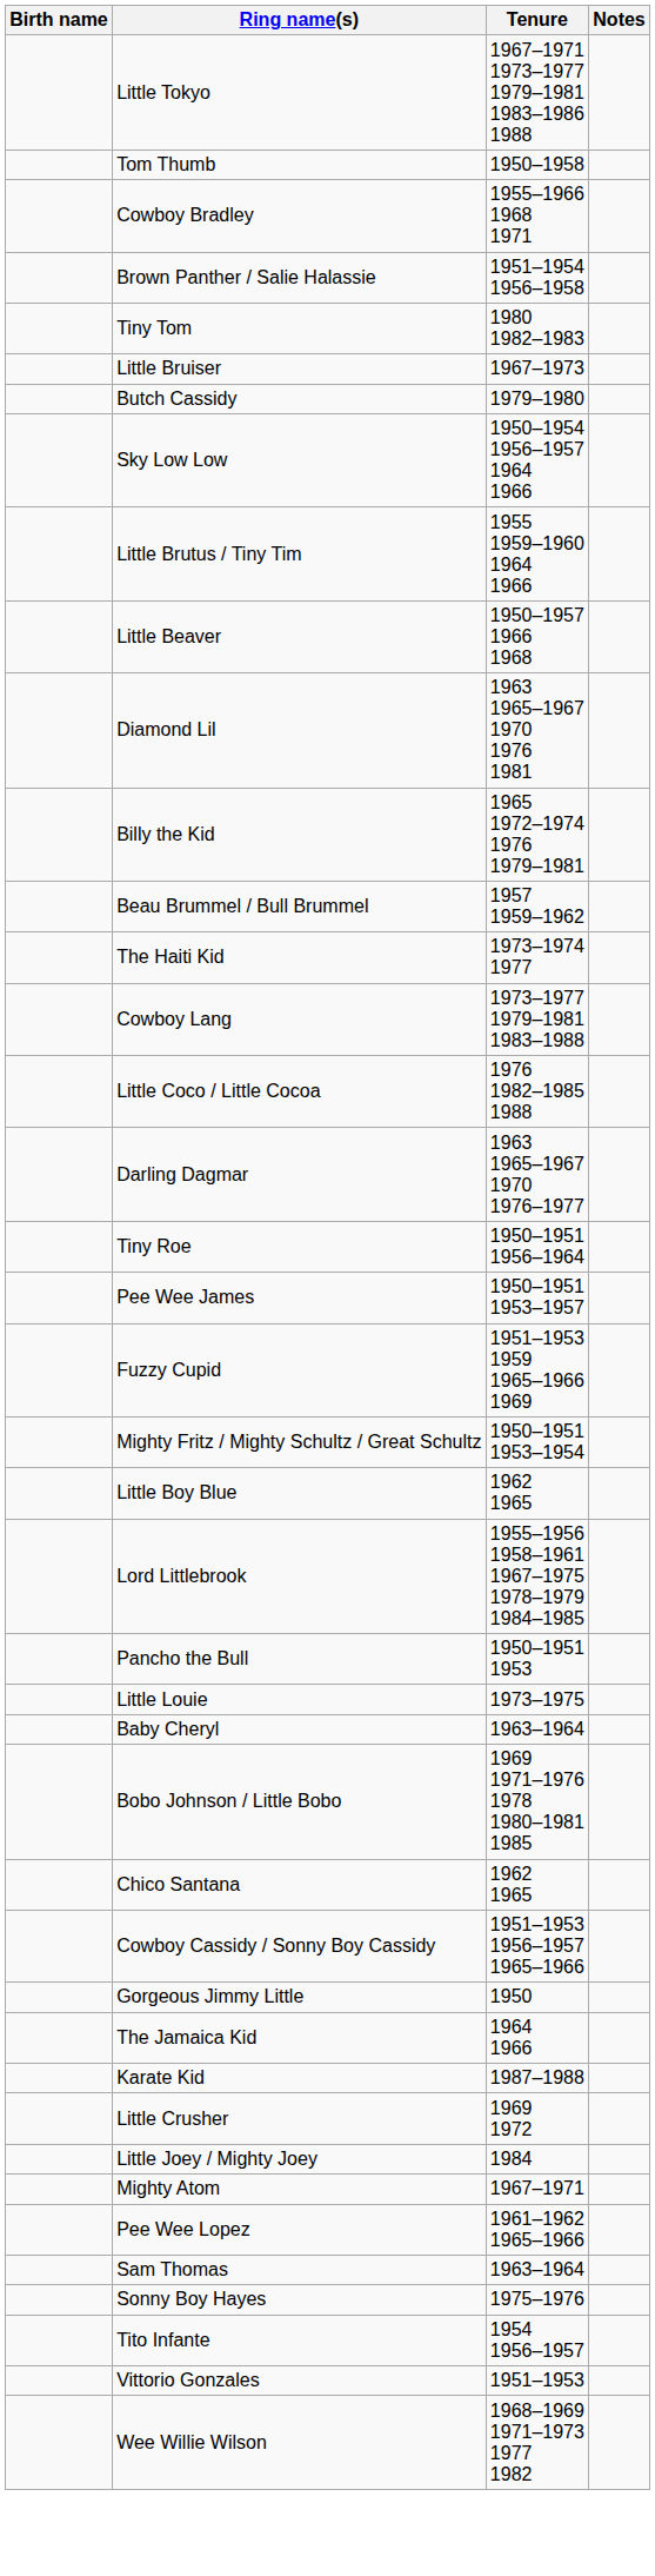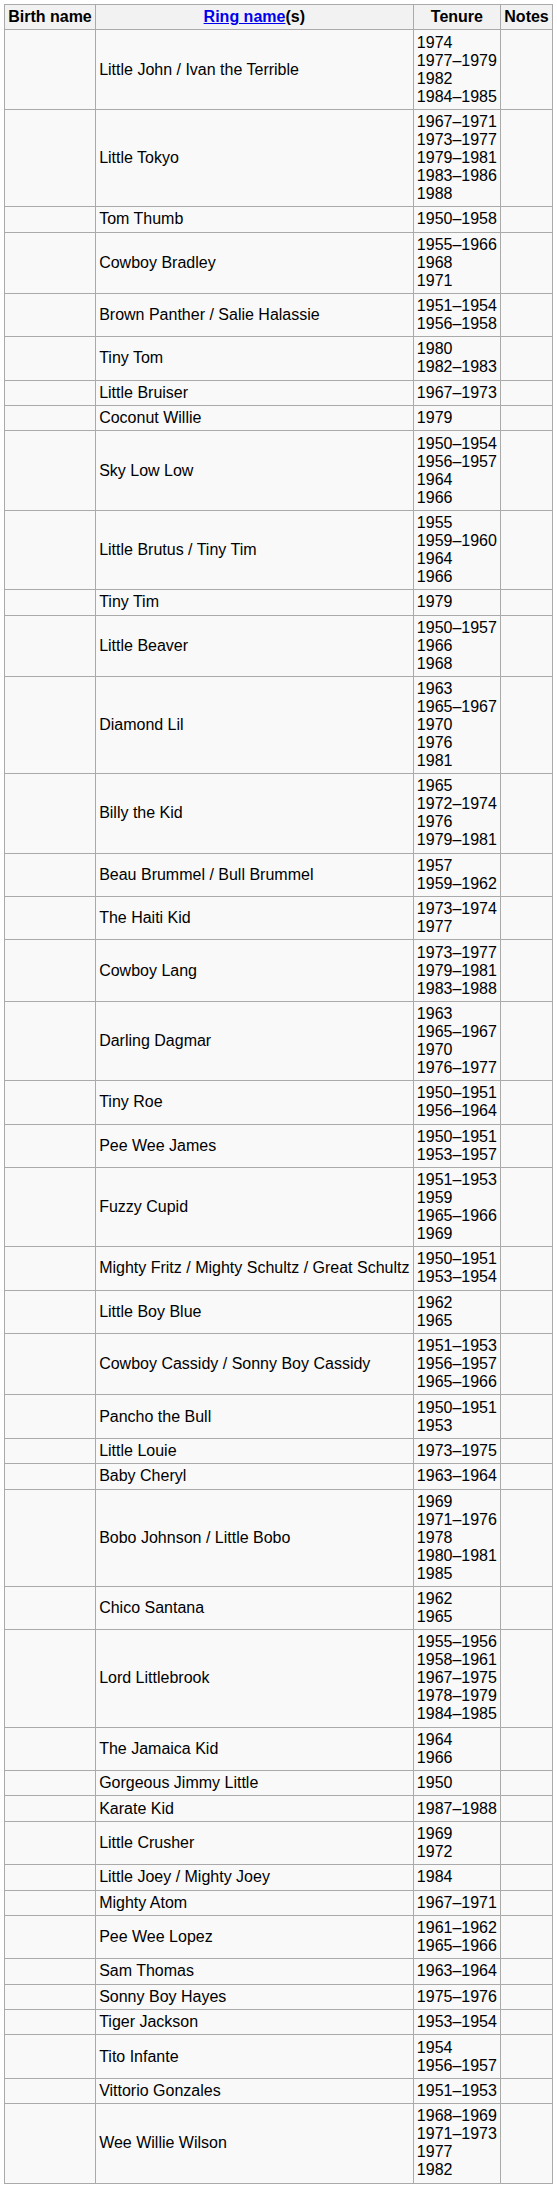+ row: Little John / Ivan the Terrible | 1974 1977–1979 1982 1984–1985
+ row: Coconut Willie | 1979
- row: Butch Cassidy | 1979–1980
+ row: Tiny Tim | 1979
- row: Little Coco / Little Cocoa | 1976 1982–1985 1988
rows swapped: Lord Littlebrook <-> Cowboy Cassidy / Sonny Boy Cassidy
rows swapped: Gorgeous Jimmy Little <-> The Jamaica Kid
+ row: Tiger Jackson | 1953–1954
